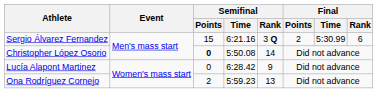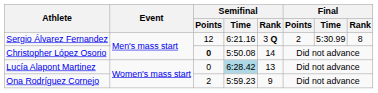Sergio Álvarez Fernandez | Semifinal / Points: 15 -> 12
Sergio Álvarez Fernandez | Final / Rank: 6 -> 8
Lucía Alapont Martinez | Semifinal / Time: no background -> lightblue background
Lucía Alapont Martinez | Semifinal / Rank: 9 -> 13
Ona Rodríguez Cornejo | Semifinal / Rank: 13 -> 9
